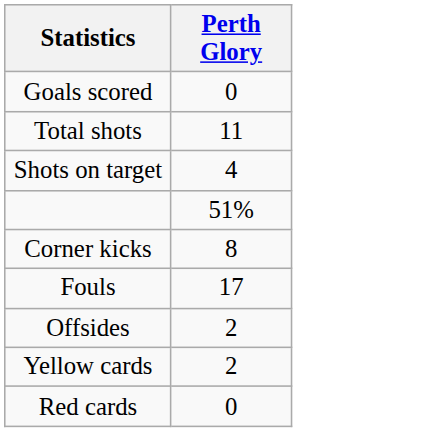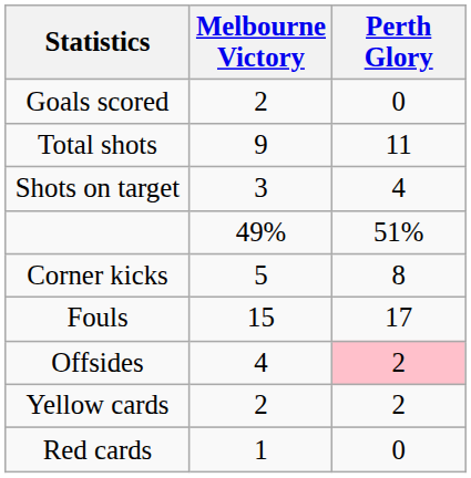+ column: Melbourne Victory | 2 | 9 | 3 | 49% | 5 | 15 | 4 | 2 | 1
Offsides | Perth Glory: no background -> pink background
